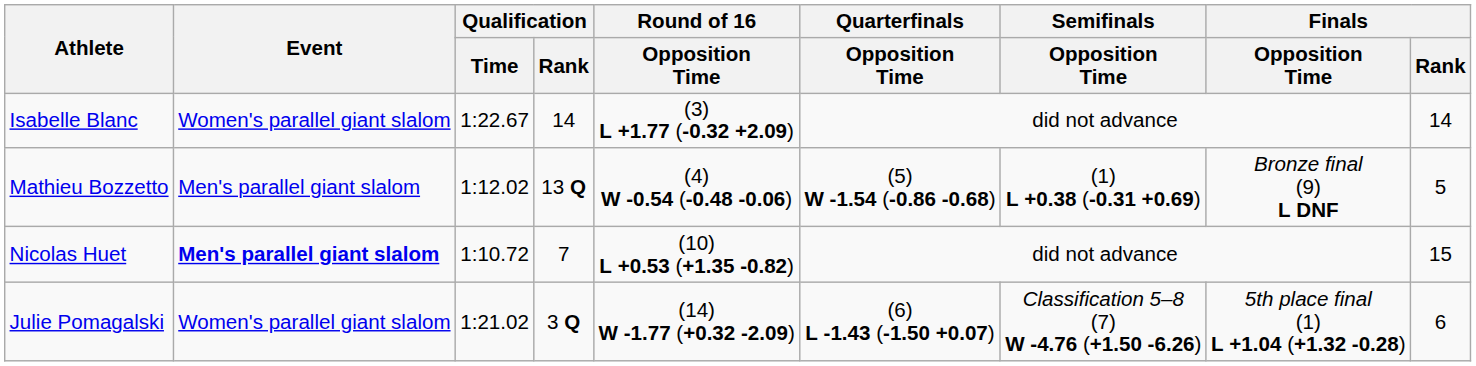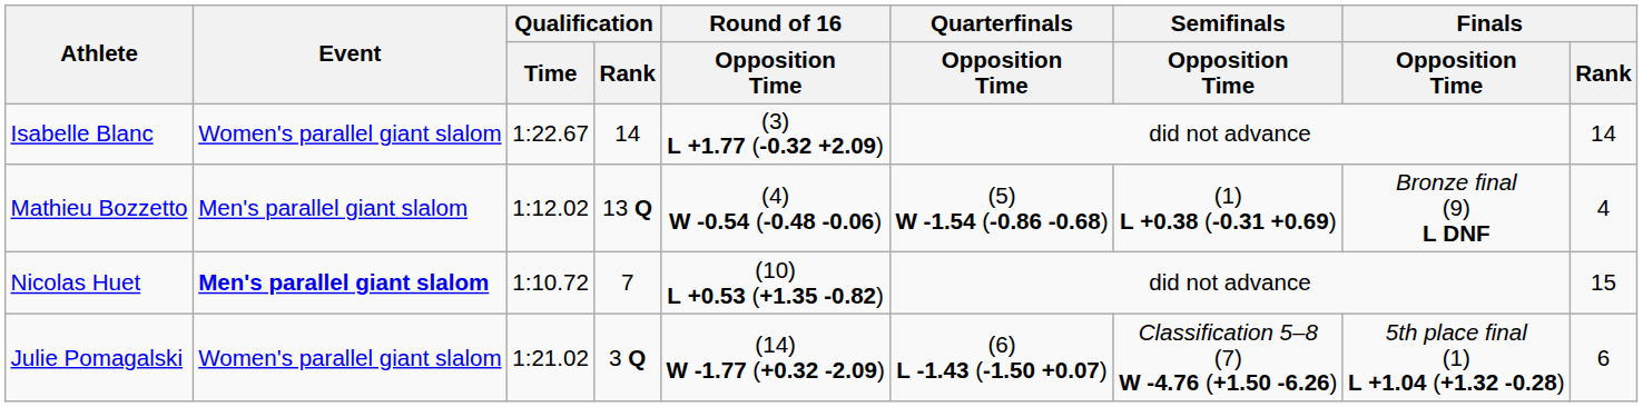Mathieu Bozzetto | Finals / Rank: 5 -> 4
